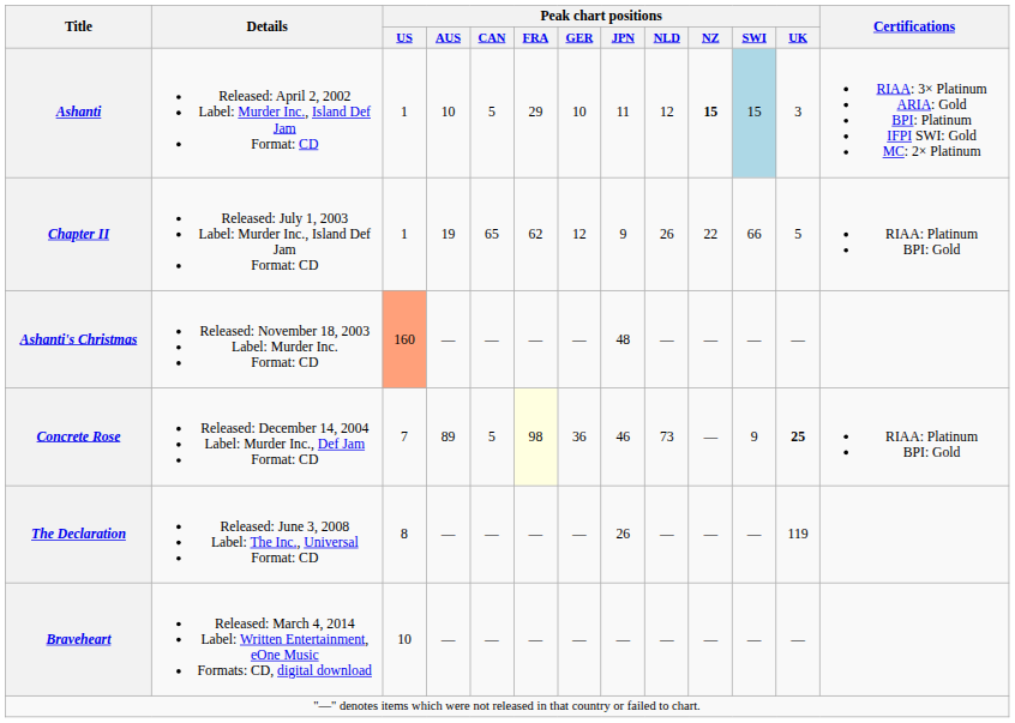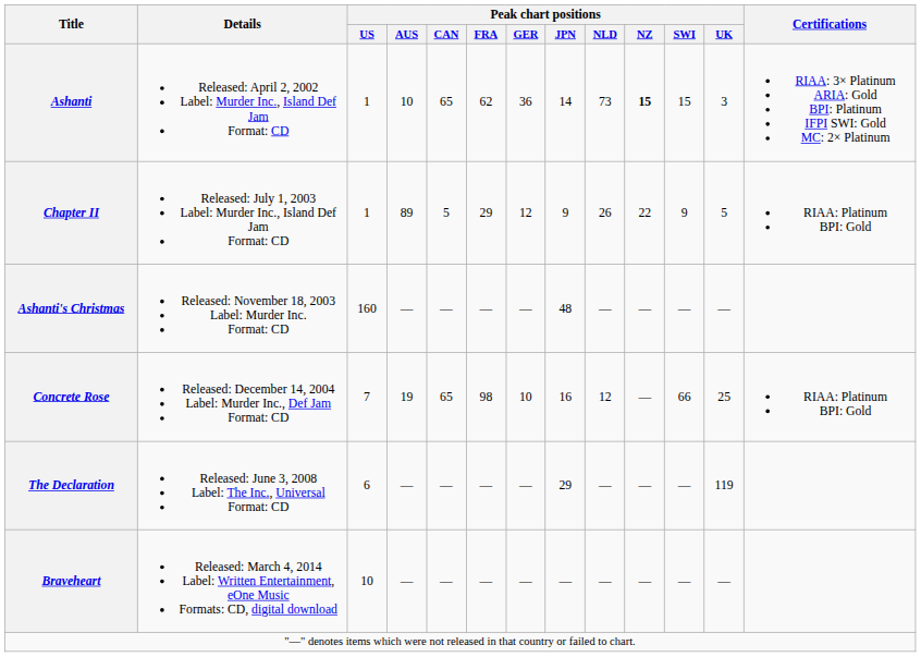Ashanti | Peak chart positions / CAN: 5 -> 65
Ashanti | Peak chart positions / FRA: 29 -> 62
Ashanti | Peak chart positions / GER: 10 -> 36
Ashanti | Peak chart positions / JPN: 11 -> 14
Ashanti | Peak chart positions / NLD: 12 -> 73
Ashanti | Peak chart positions / SWI: lightblue background -> no background
Chapter II | Peak chart positions / AUS: 19 -> 89
Chapter II | Peak chart positions / CAN: 65 -> 5
Chapter II | Peak chart positions / FRA: 62 -> 29
Chapter II | Peak chart positions / SWI: 66 -> 9
Ashanti's Christmas | Peak chart positions / US: lightsalmon background -> no background
Concrete Rose | Peak chart positions / AUS: 89 -> 19
Concrete Rose | Peak chart positions / CAN: 5 -> 65
Concrete Rose | Peak chart positions / FRA: lightyellow background -> no background
Concrete Rose | Peak chart positions / GER: 36 -> 10
Concrete Rose | Peak chart positions / JPN: 46 -> 16
Concrete Rose | Peak chart positions / NLD: 73 -> 12
Concrete Rose | Peak chart positions / SWI: 9 -> 66
Concrete Rose | Peak chart positions / UK: bold -> normal
The Declaration | Peak chart positions / US: 8 -> 6
The Declaration | Peak chart positions / JPN: 26 -> 29
